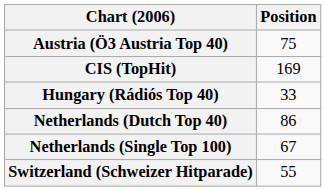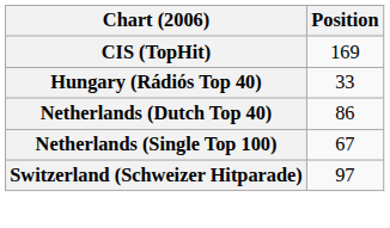- row: Austria (Ö3 Austria Top 40) | 75
Switzerland (Schweizer Hitparade) | Position: 55 -> 97
